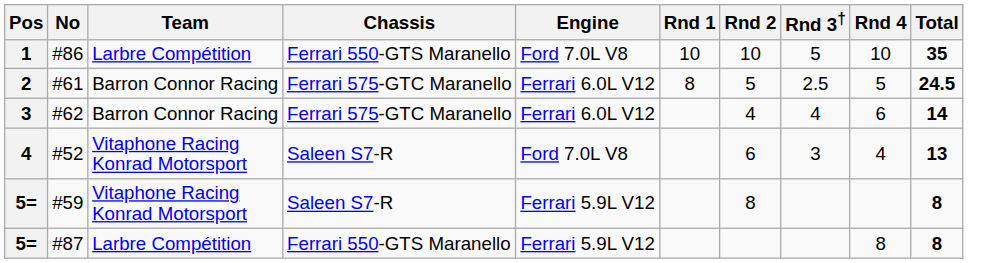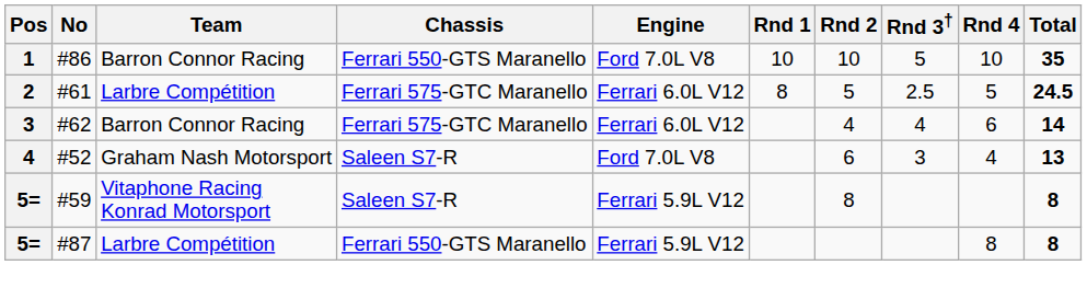#86 | Team: Larbre Compétition -> Barron Connor Racing
#61 | Team: Barron Connor Racing -> Larbre Compétition
#52 | Team: Vitaphone Racing Konrad Motorsport -> Graham Nash Motorsport
